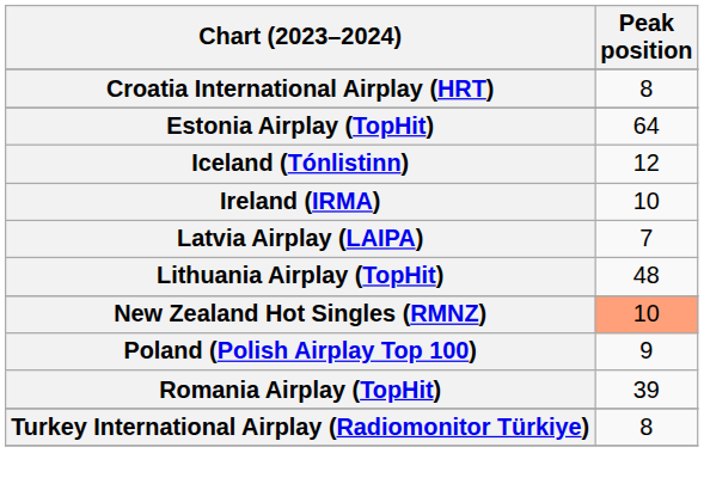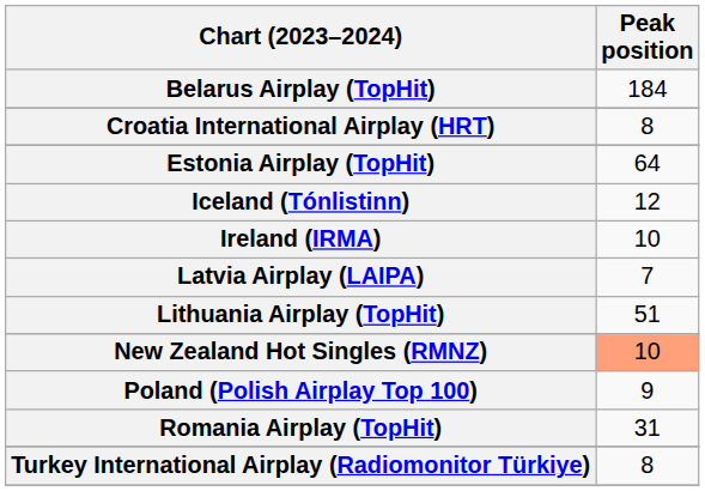+ row: Belarus Airplay (TopHit) | 184
Lithuania Airplay (TopHit) | Peak position: 48 -> 51
Romania Airplay (TopHit) | Peak position: 39 -> 31
